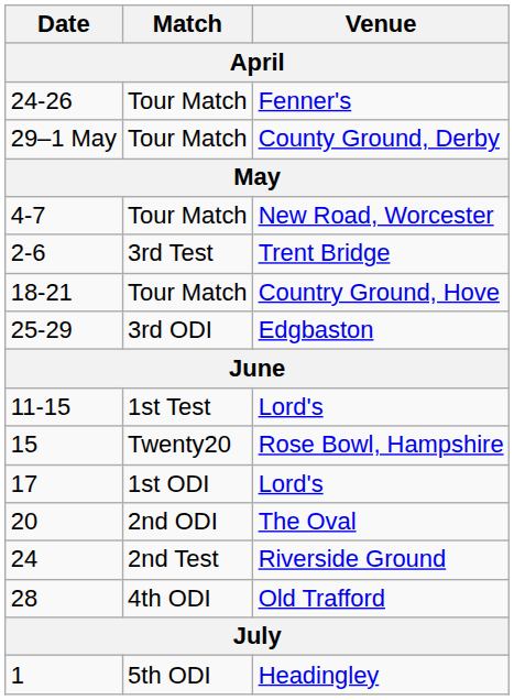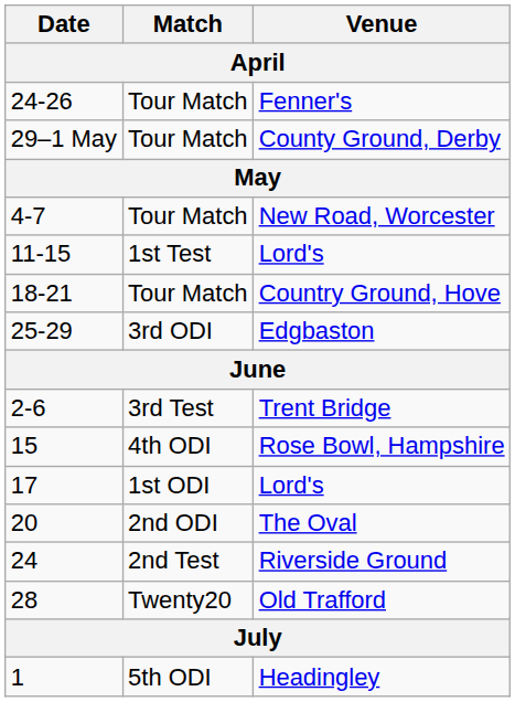rows swapped: 11-15 / Lord's <-> Trent Bridge
Rose Bowl, Hampshire | Match: Twenty20 -> 4th ODI
Old Trafford | Match: 4th ODI -> Twenty20
